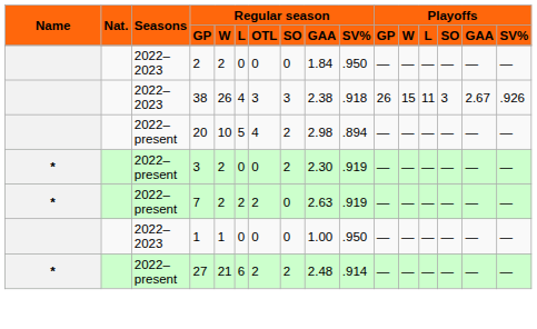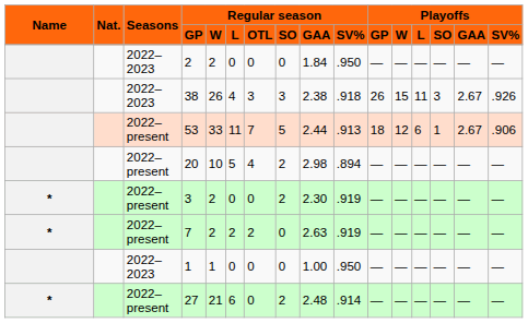+ row: 2022–present | 53 | 33 | 11 | 7 | 5 | 2.44 | .913 | 18 | 12 | 6 | 1 | 2.67 | .906
27 | Regular season / OTL: 2 -> 0
